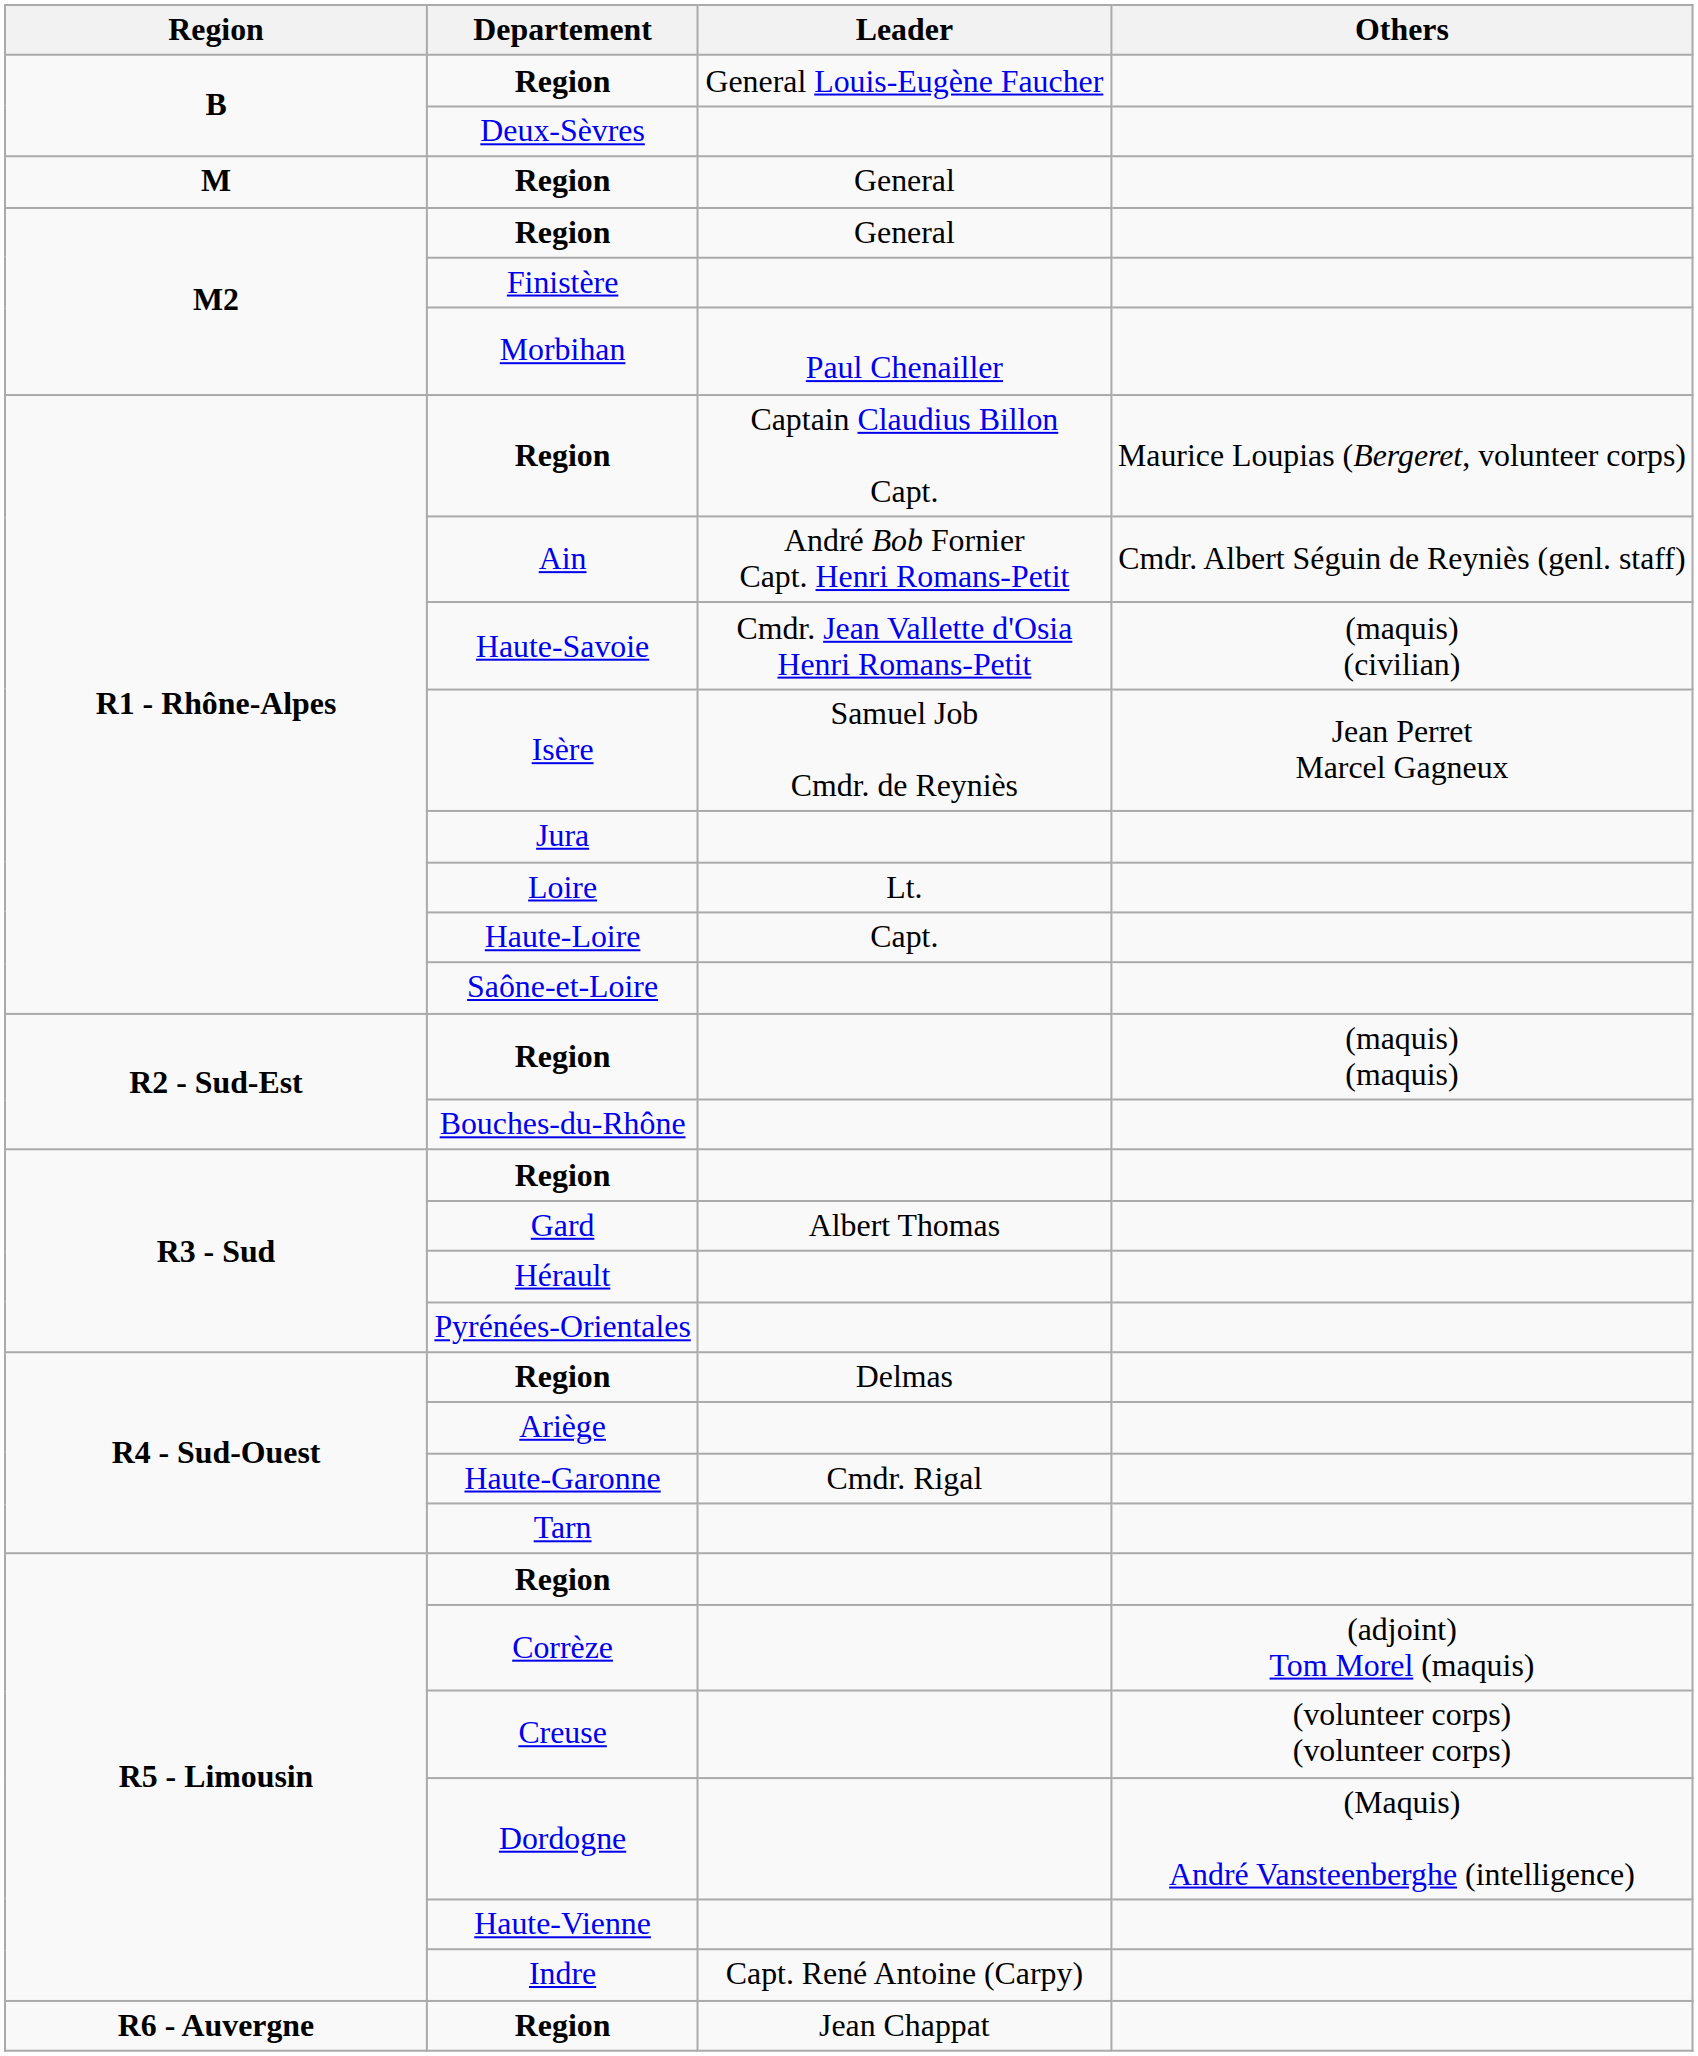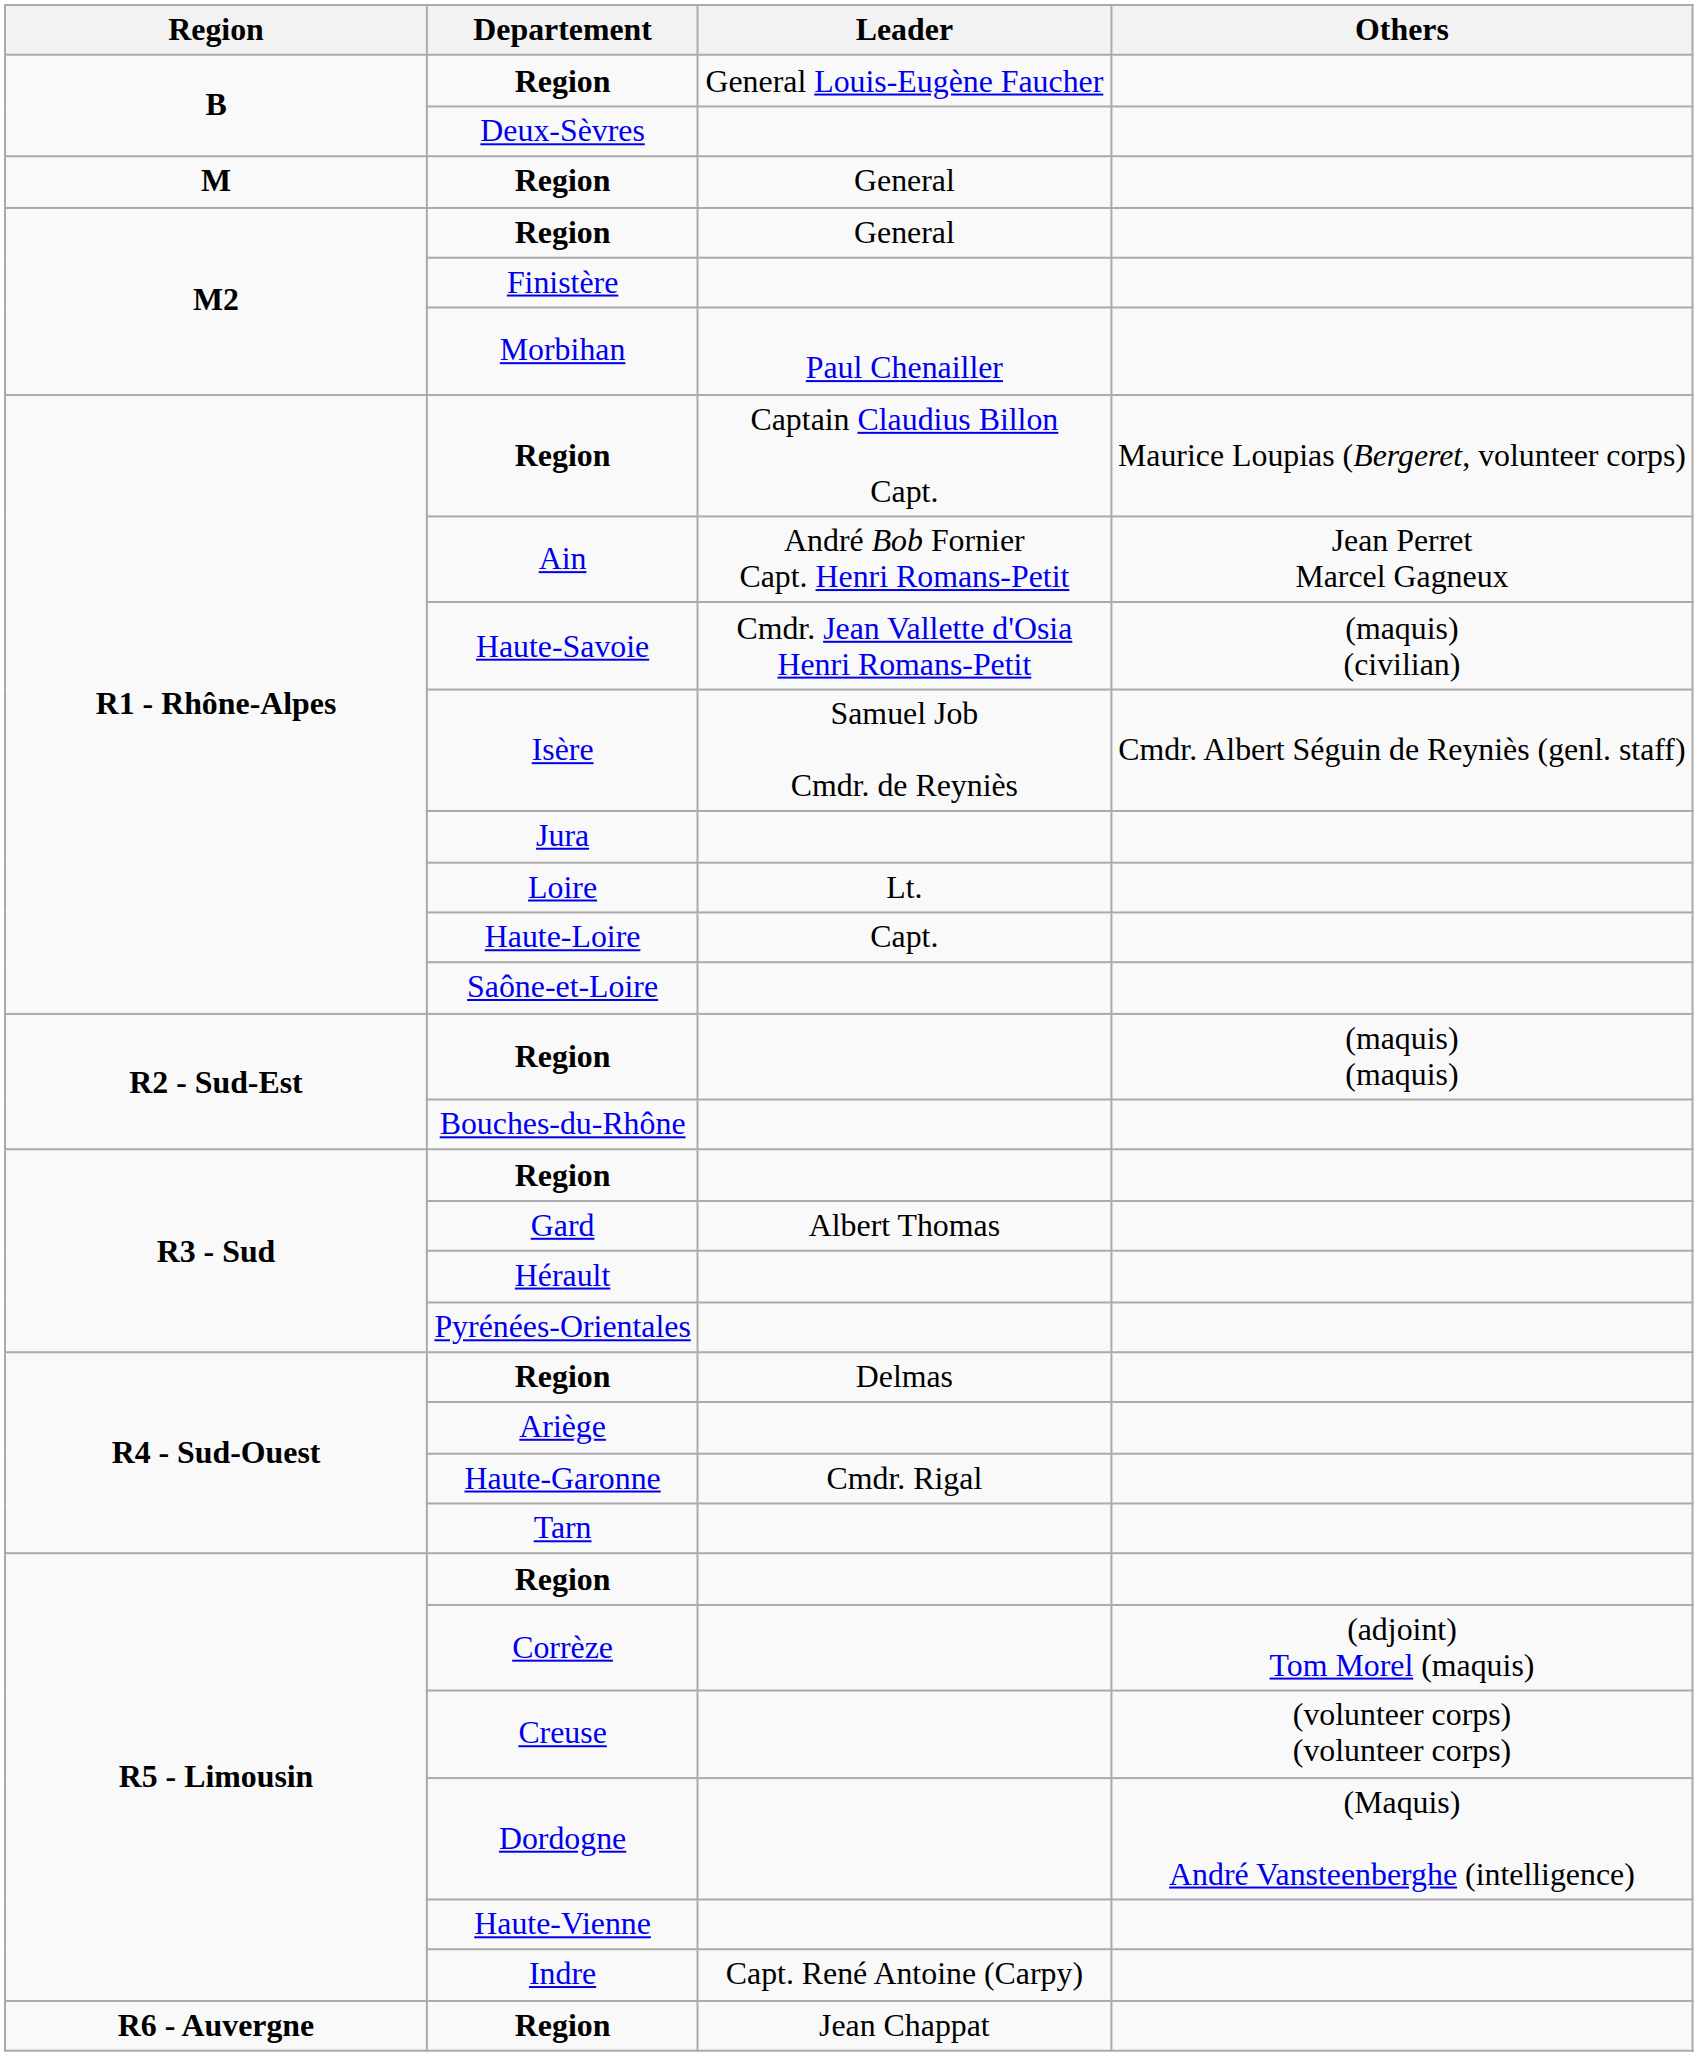Ain | Others: Cmdr. Albert Séguin de Reyniès (genl. staff) -> Jean Perret Marcel Gagneux
Isère | Others: Jean Perret Marcel Gagneux -> Cmdr. Albert Séguin de Reyniès (genl. staff)
